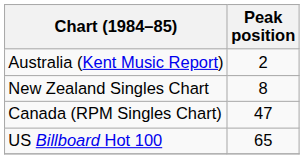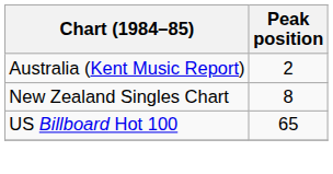- row: Canada (RPM Singles Chart) | 47
